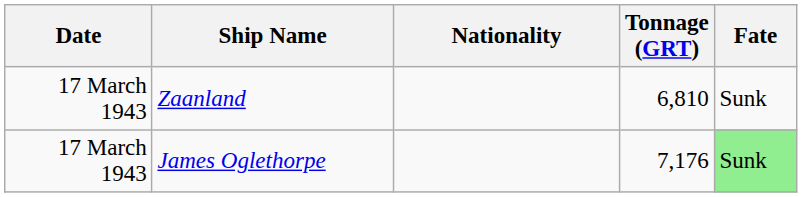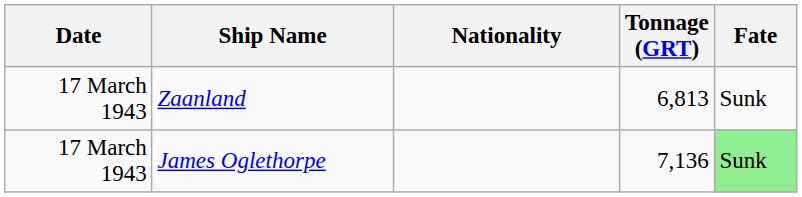Zaanland | Tonnage (GRT): 6,810 -> 6,813
James Oglethorpe | Tonnage (GRT): 7,176 -> 7,136
